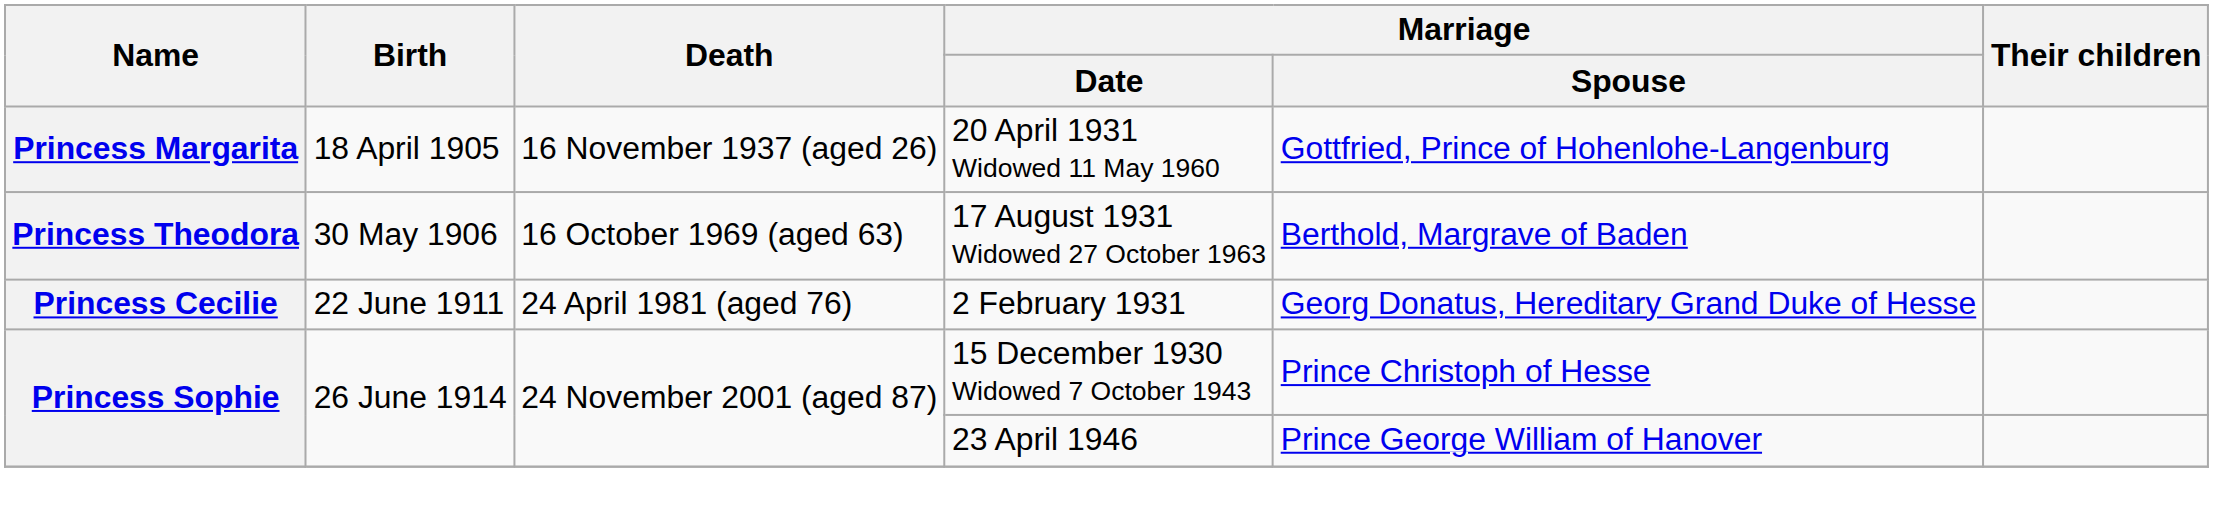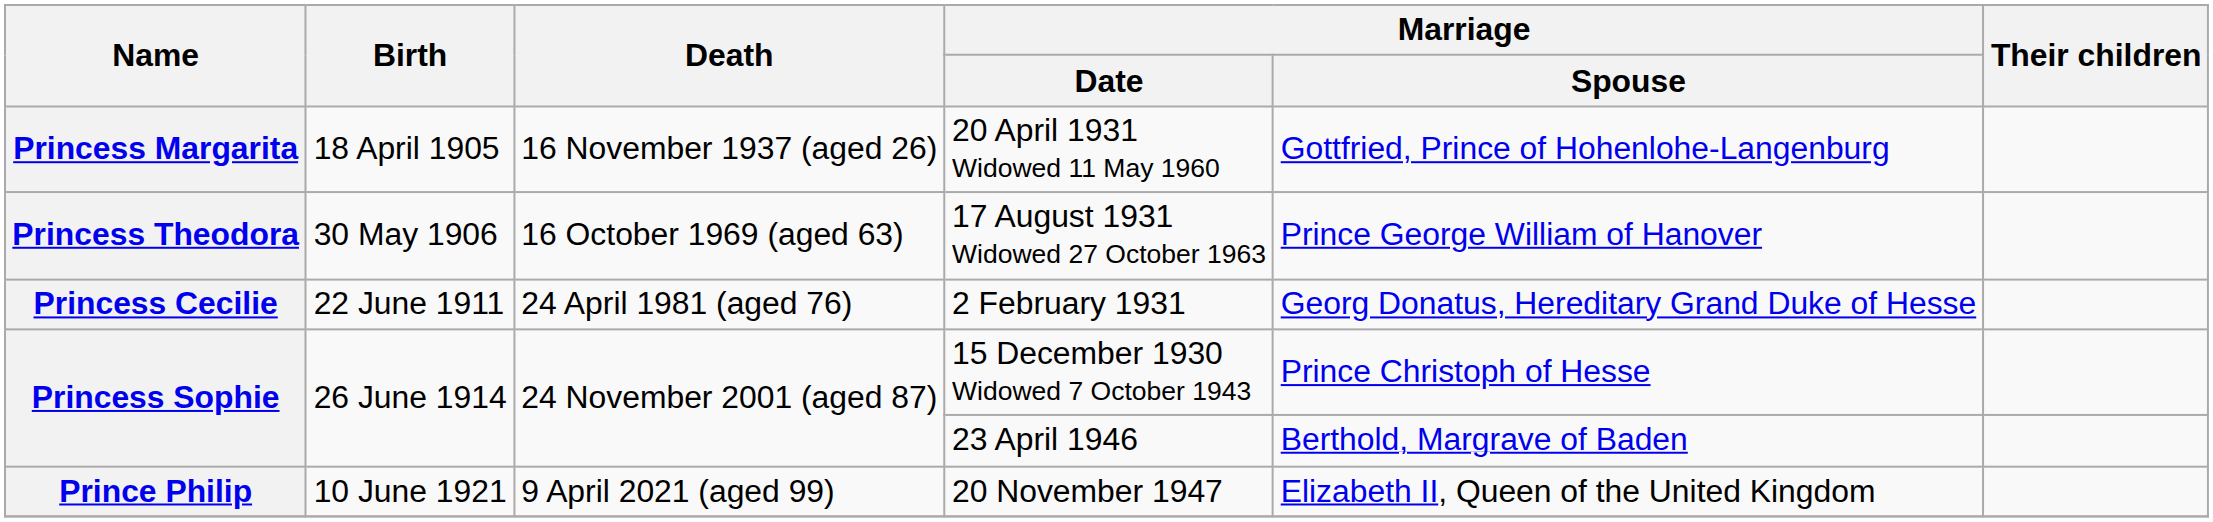17 August 1931 Widowed 27 October 1963 | Marriage / Spouse: Berthold, Margrave of Baden -> Prince George William of Hanover
23 April 1946 | Marriage / Spouse: Prince George William of Hanover -> Berthold, Margrave of Baden
+ row: Prince Philip | 10 June 1921 | 9 April 2021 (aged 99) | 20 November 1947 | Elizabeth II, Queen of the United Kingdom
